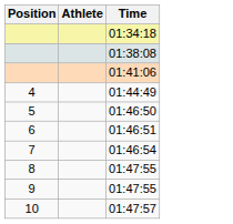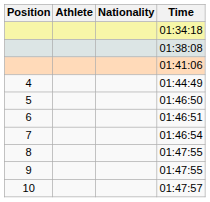+ column: Nationality
